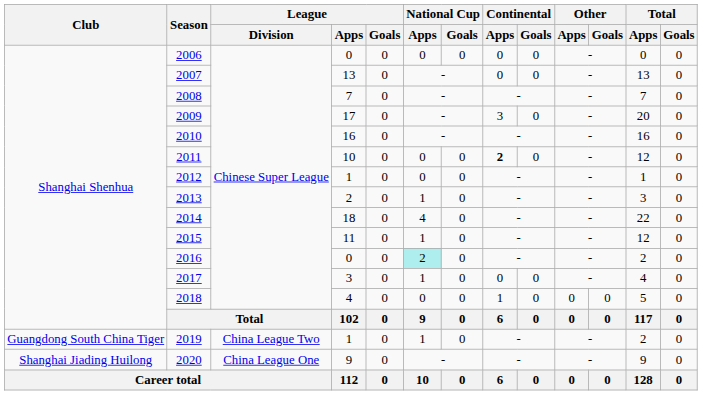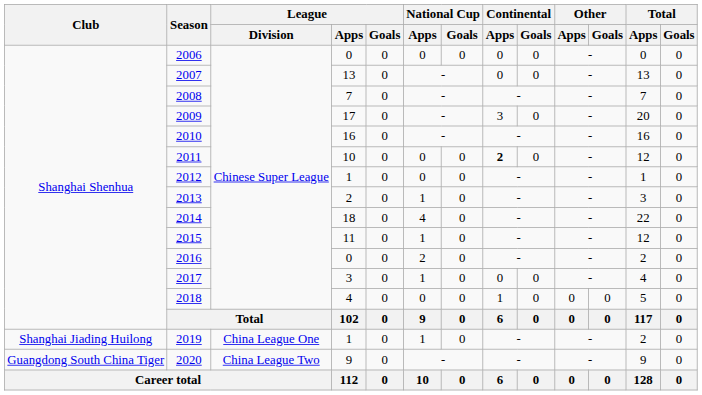2016 | National Cup / Apps: paleturquoise background -> no background
2019 | Club: Guangdong South China Tiger -> Shanghai Jiading Huilong
2019 | League / Division: China League Two -> China League One
2020 | Club: Shanghai Jiading Huilong -> Guangdong South China Tiger
2020 | League / Division: China League One -> China League Two
